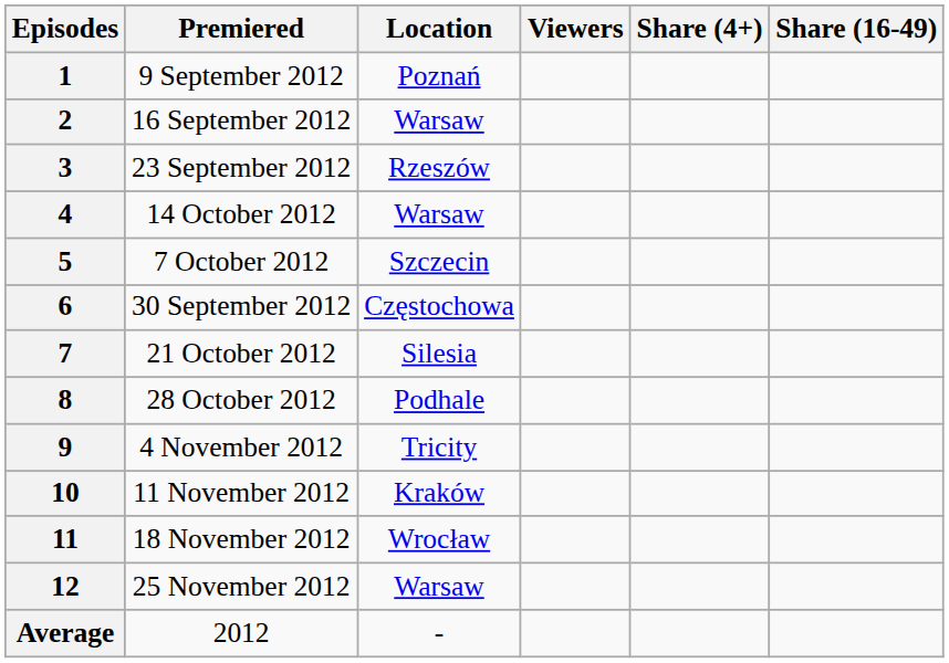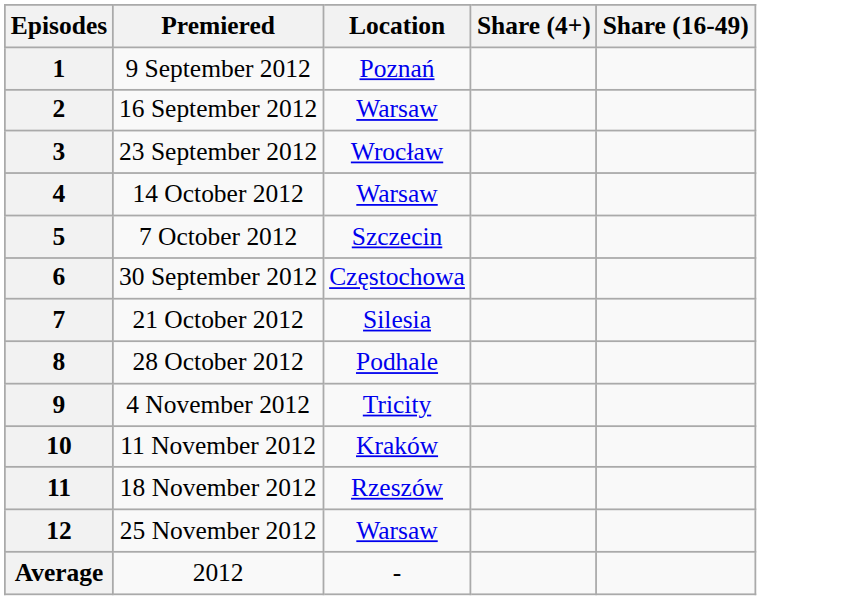- column: Viewers
3 | Location: Rzeszów -> Wrocław
11 | Location: Wrocław -> Rzeszów
